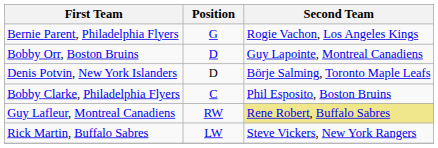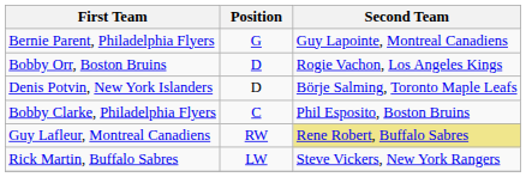Bernie Parent, Philadelphia Flyers | Second Team: Rogie Vachon, Los Angeles Kings -> Guy Lapointe, Montreal Canadiens
Bobby Orr, Boston Bruins | Second Team: Guy Lapointe, Montreal Canadiens -> Rogie Vachon, Los Angeles Kings
